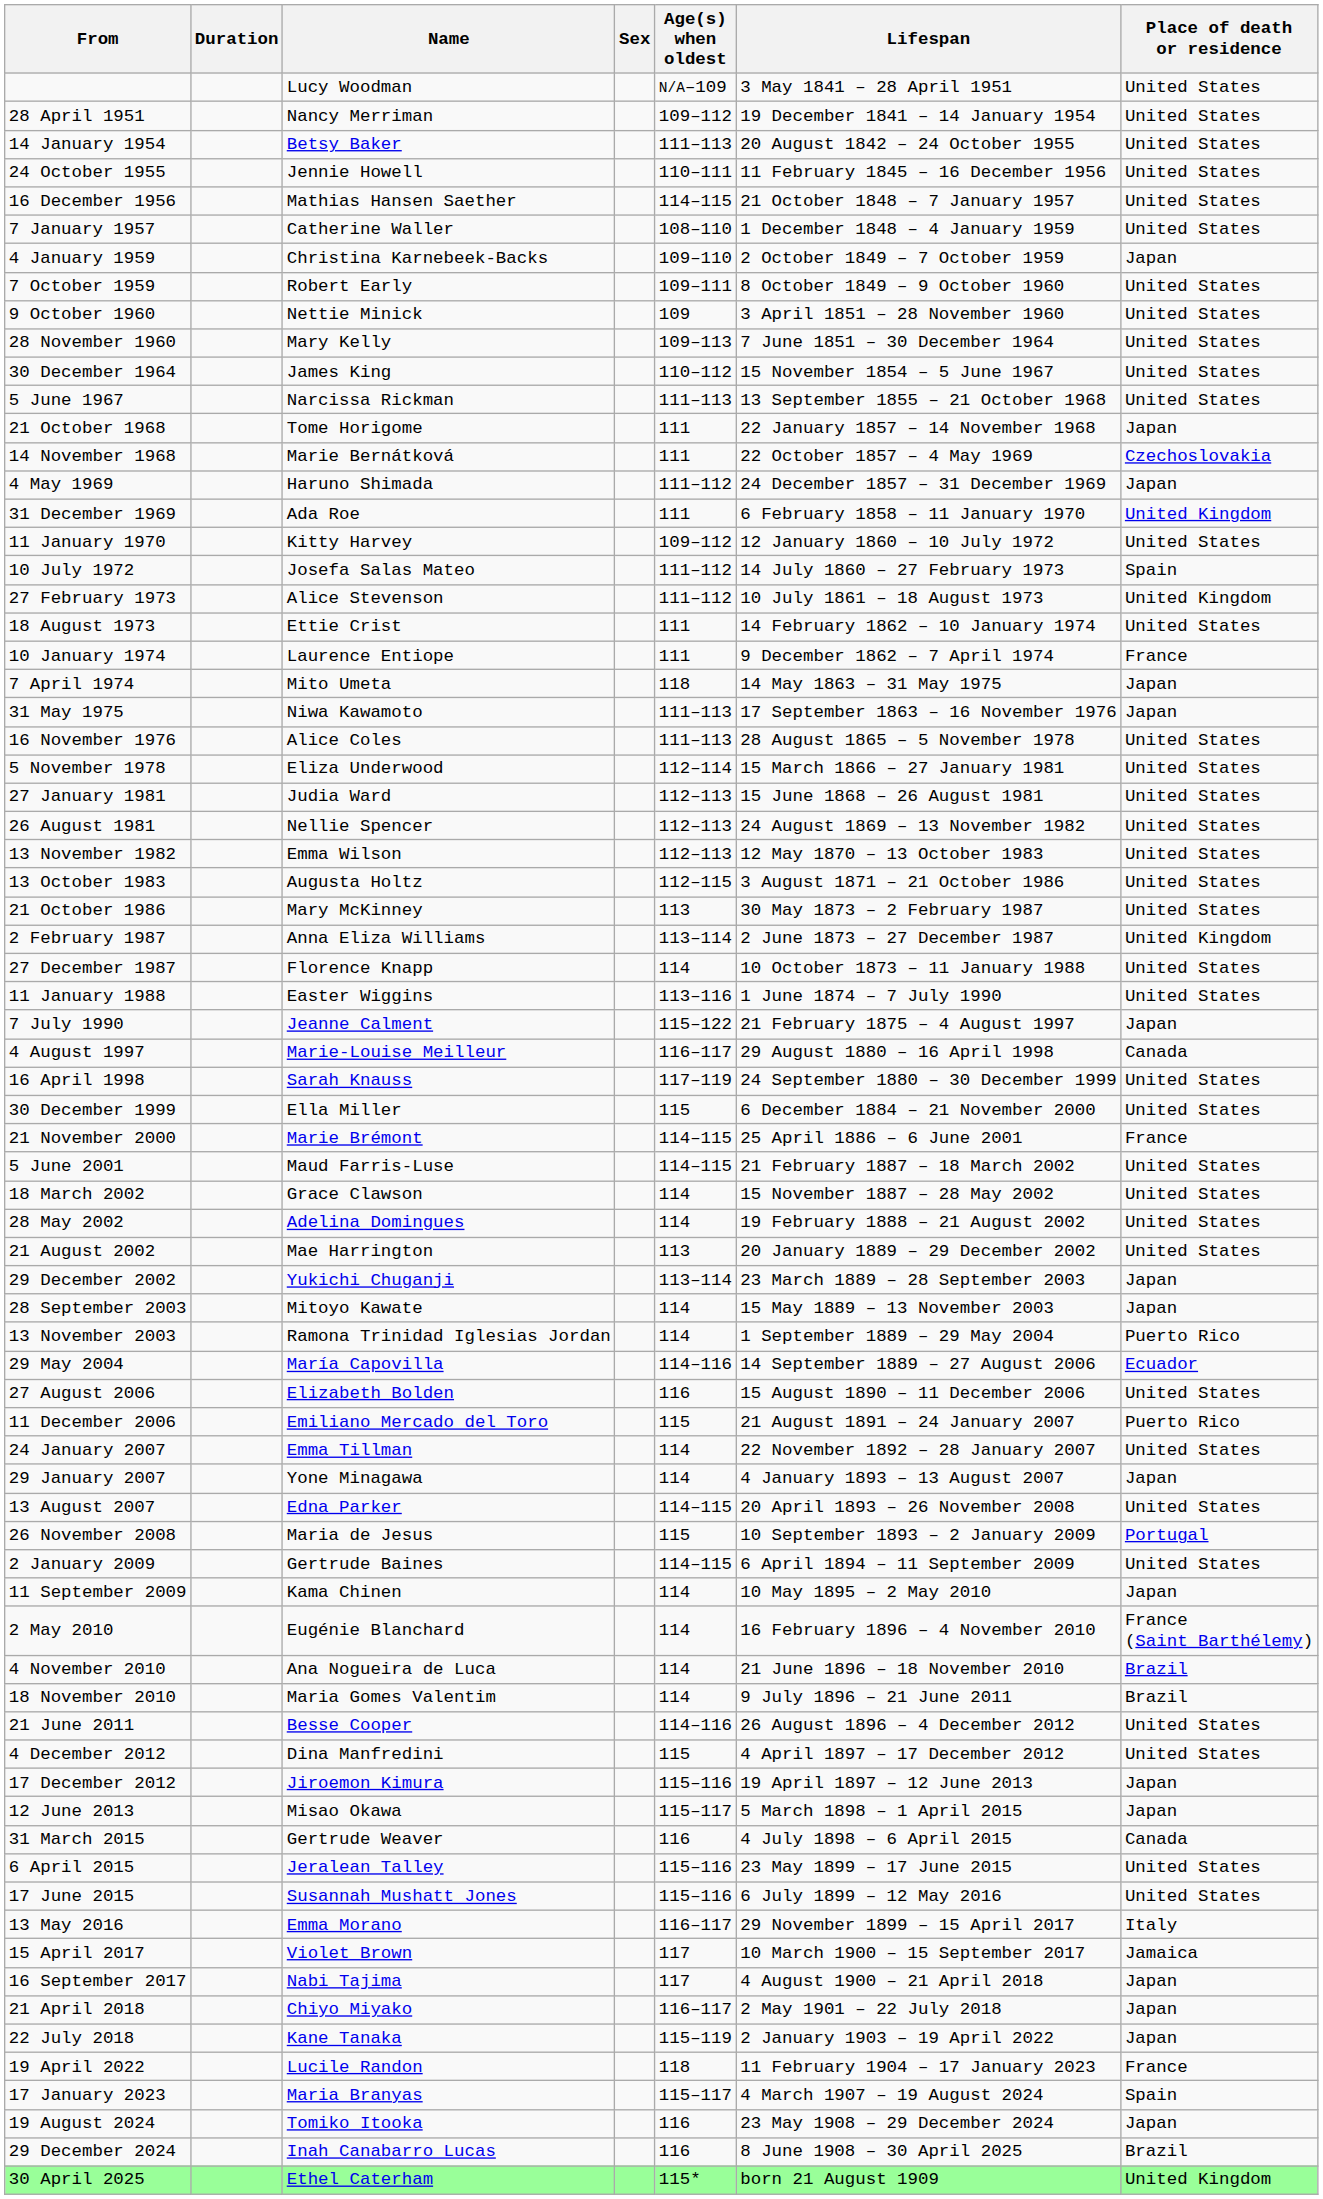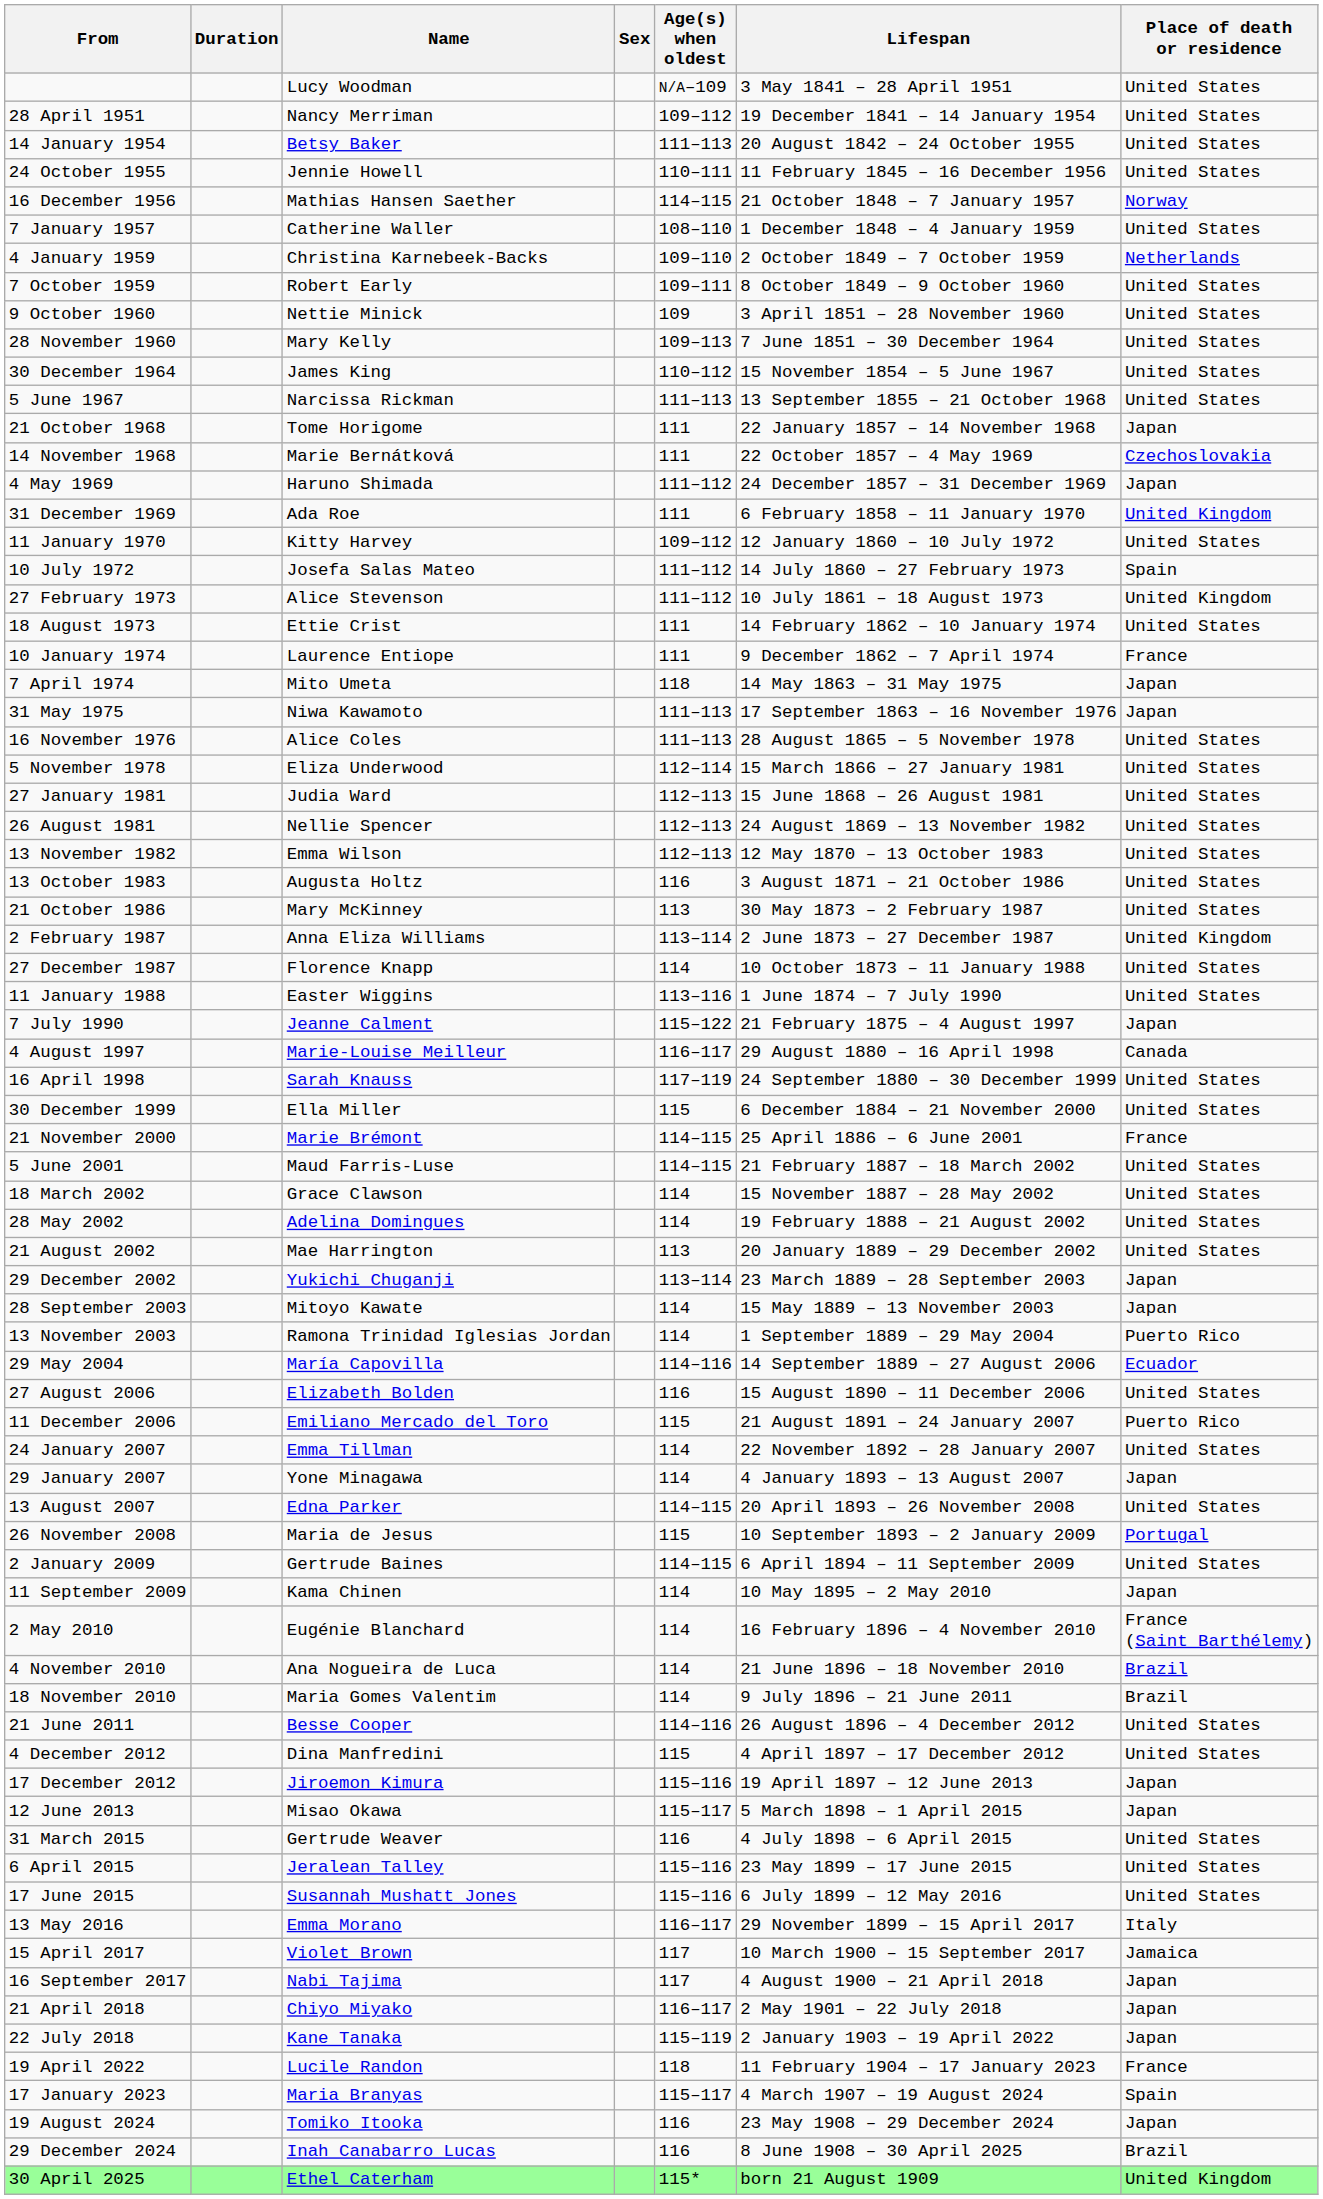16 December 1956 | Place of death or residence: United States -> Norway
4 January 1959 | Place of death or residence: Japan -> Netherlands
13 October 1983 | Age(s) when oldest: 112–115 -> 116
31 March 2015 | Place of death or residence: Canada -> United States
